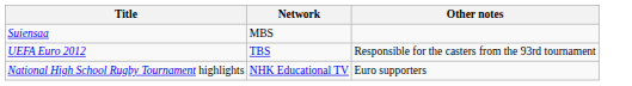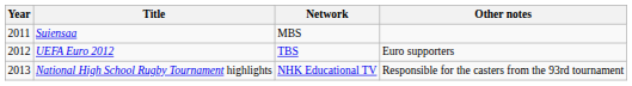+ column: Year | 2011 | 2012 | 2013
UEFA Euro 2012 | Other notes: Responsible for the casters from the 93rd tournament -> Euro supporters
National High School Rugby Tournament highlights | Other notes: Euro supporters -> Responsible for the casters from the 93rd tournament
